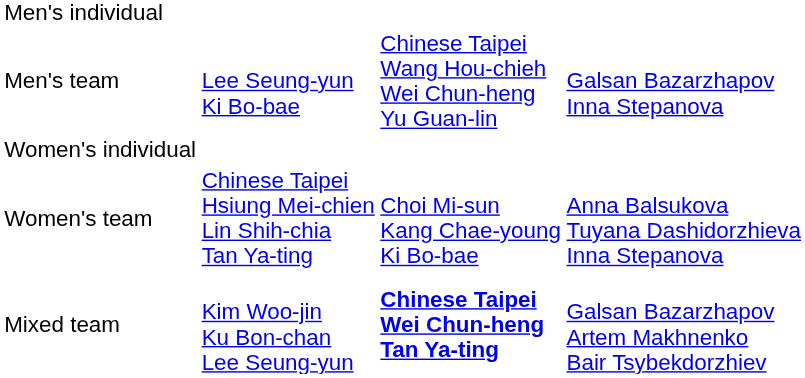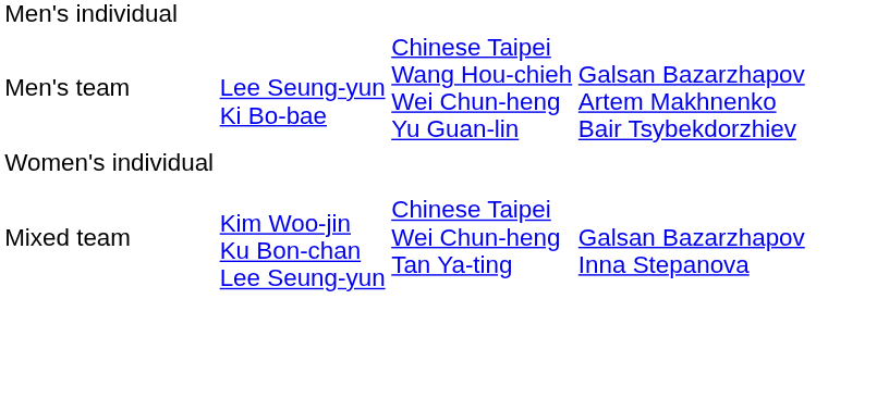Men's team | column 4: Galsan Bazarzhapov Inna Stepanova -> Galsan Bazarzhapov Artem Makhnenko Bair Tsybekdorzhiev
- row: Women's team | Chinese Taipei Hsiung Mei-chien Lin Shih-chia Tan Ya-ting | Choi Mi-sun Kang Chae-young Ki Bo-bae | Anna Balsukova Tuyana Dashidorzhieva Inna Stepanova
Mixed team | column 3: bold -> normal
Mixed team | column 4: Galsan Bazarzhapov Artem Makhnenko Bair Tsybekdorzhiev -> Galsan Bazarzhapov Inna Stepanova
